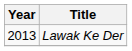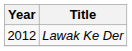Lawak Ke Der | Year: 2013 -> 2012
